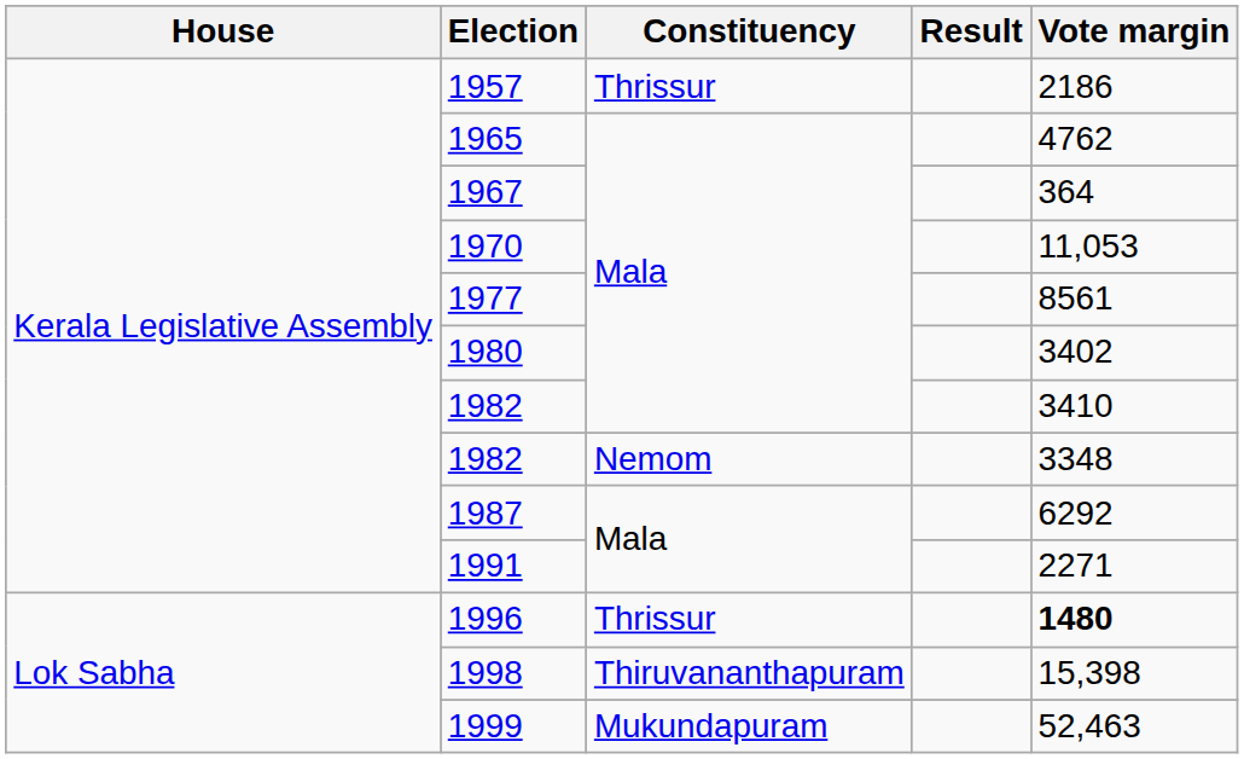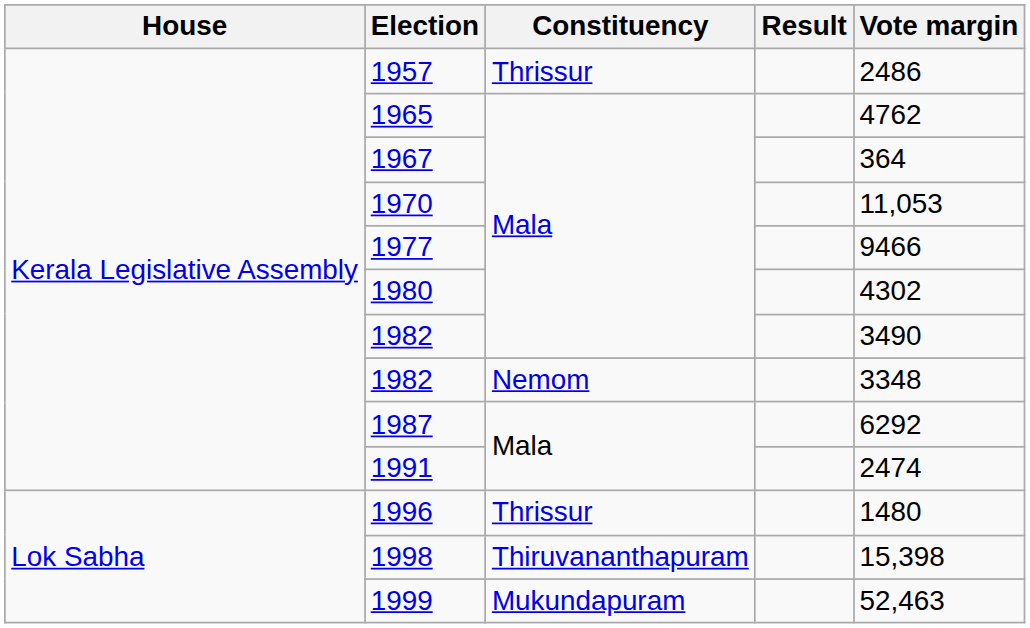1957 | Vote margin: 2186 -> 2486
1977 | Vote margin: 8561 -> 9466
1980 | Vote margin: 3402 -> 4302
1982 / Mala | Vote margin: 3410 -> 3490
1991 | Vote margin: 2271 -> 2474
1996 | Vote margin: bold -> normal
